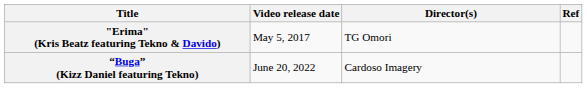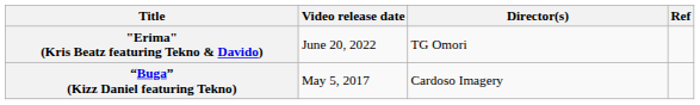"Erima" (Kris Beatz featuring Tekno & Davido) | Video release date: May 5, 2017 -> June 20, 2022
“Buga” (Kizz Daniel featuring Tekno) | Video release date: June 20, 2022 -> May 5, 2017
